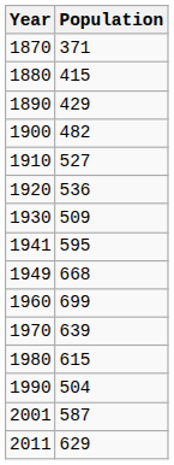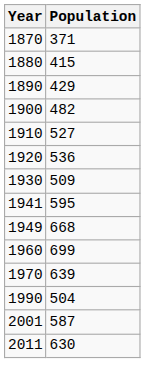- row: 1980 | 615
2011 | Population: 629 -> 630
